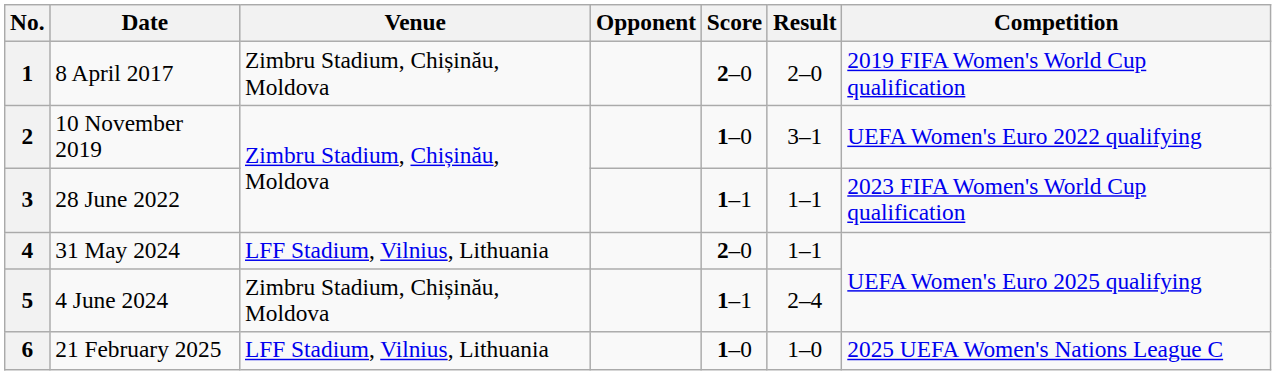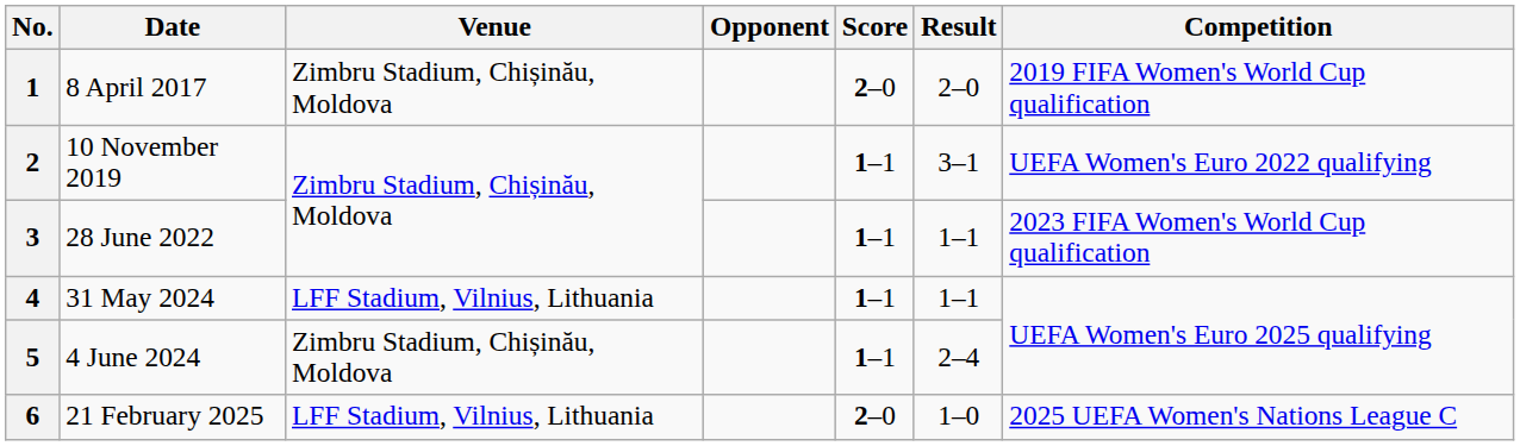2 | Score: 1–0 -> 1–1
4 | Score: 2–0 -> 1–1
6 | Score: 1–0 -> 2–0
